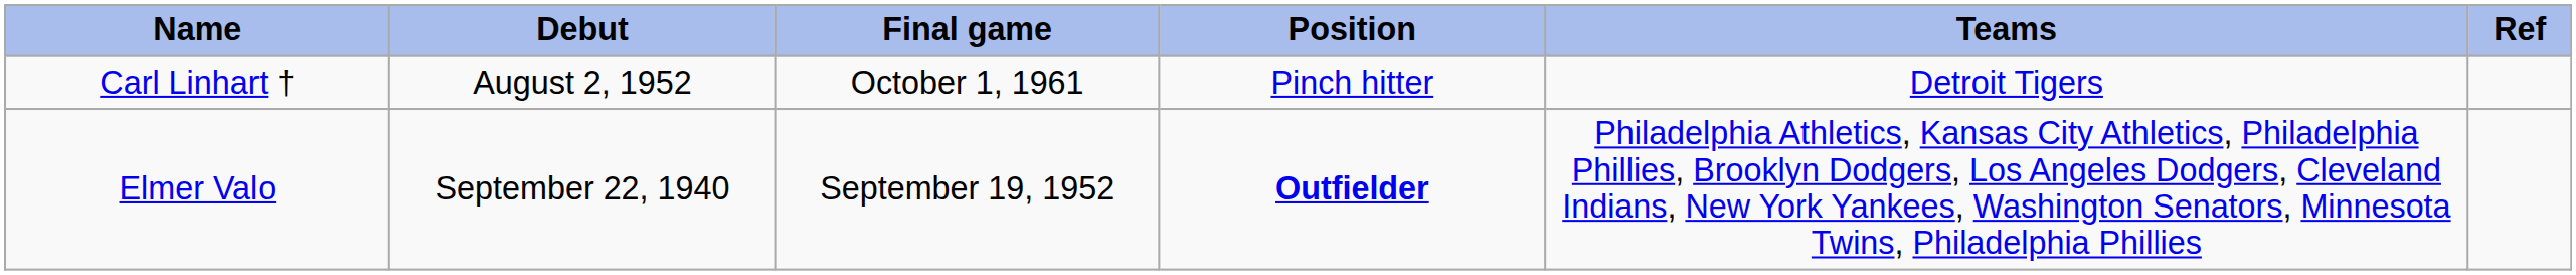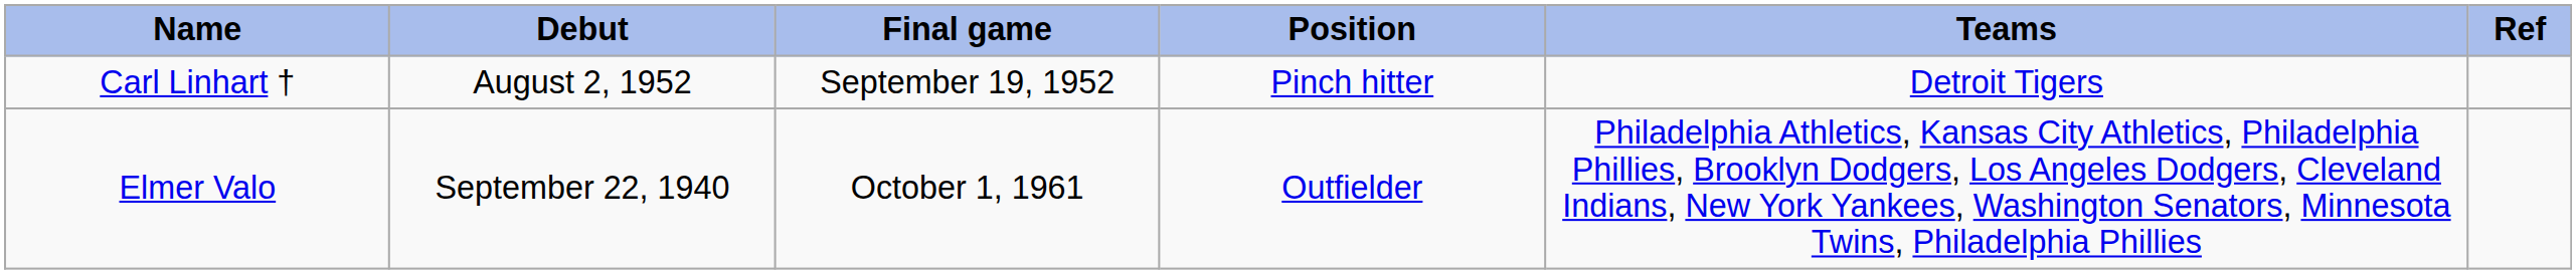Carl Linhart † | Final game: October 1, 1961 -> September 19, 1952
Elmer Valo | Final game: September 19, 1952 -> October 1, 1961
Elmer Valo | Position: bold -> normal
